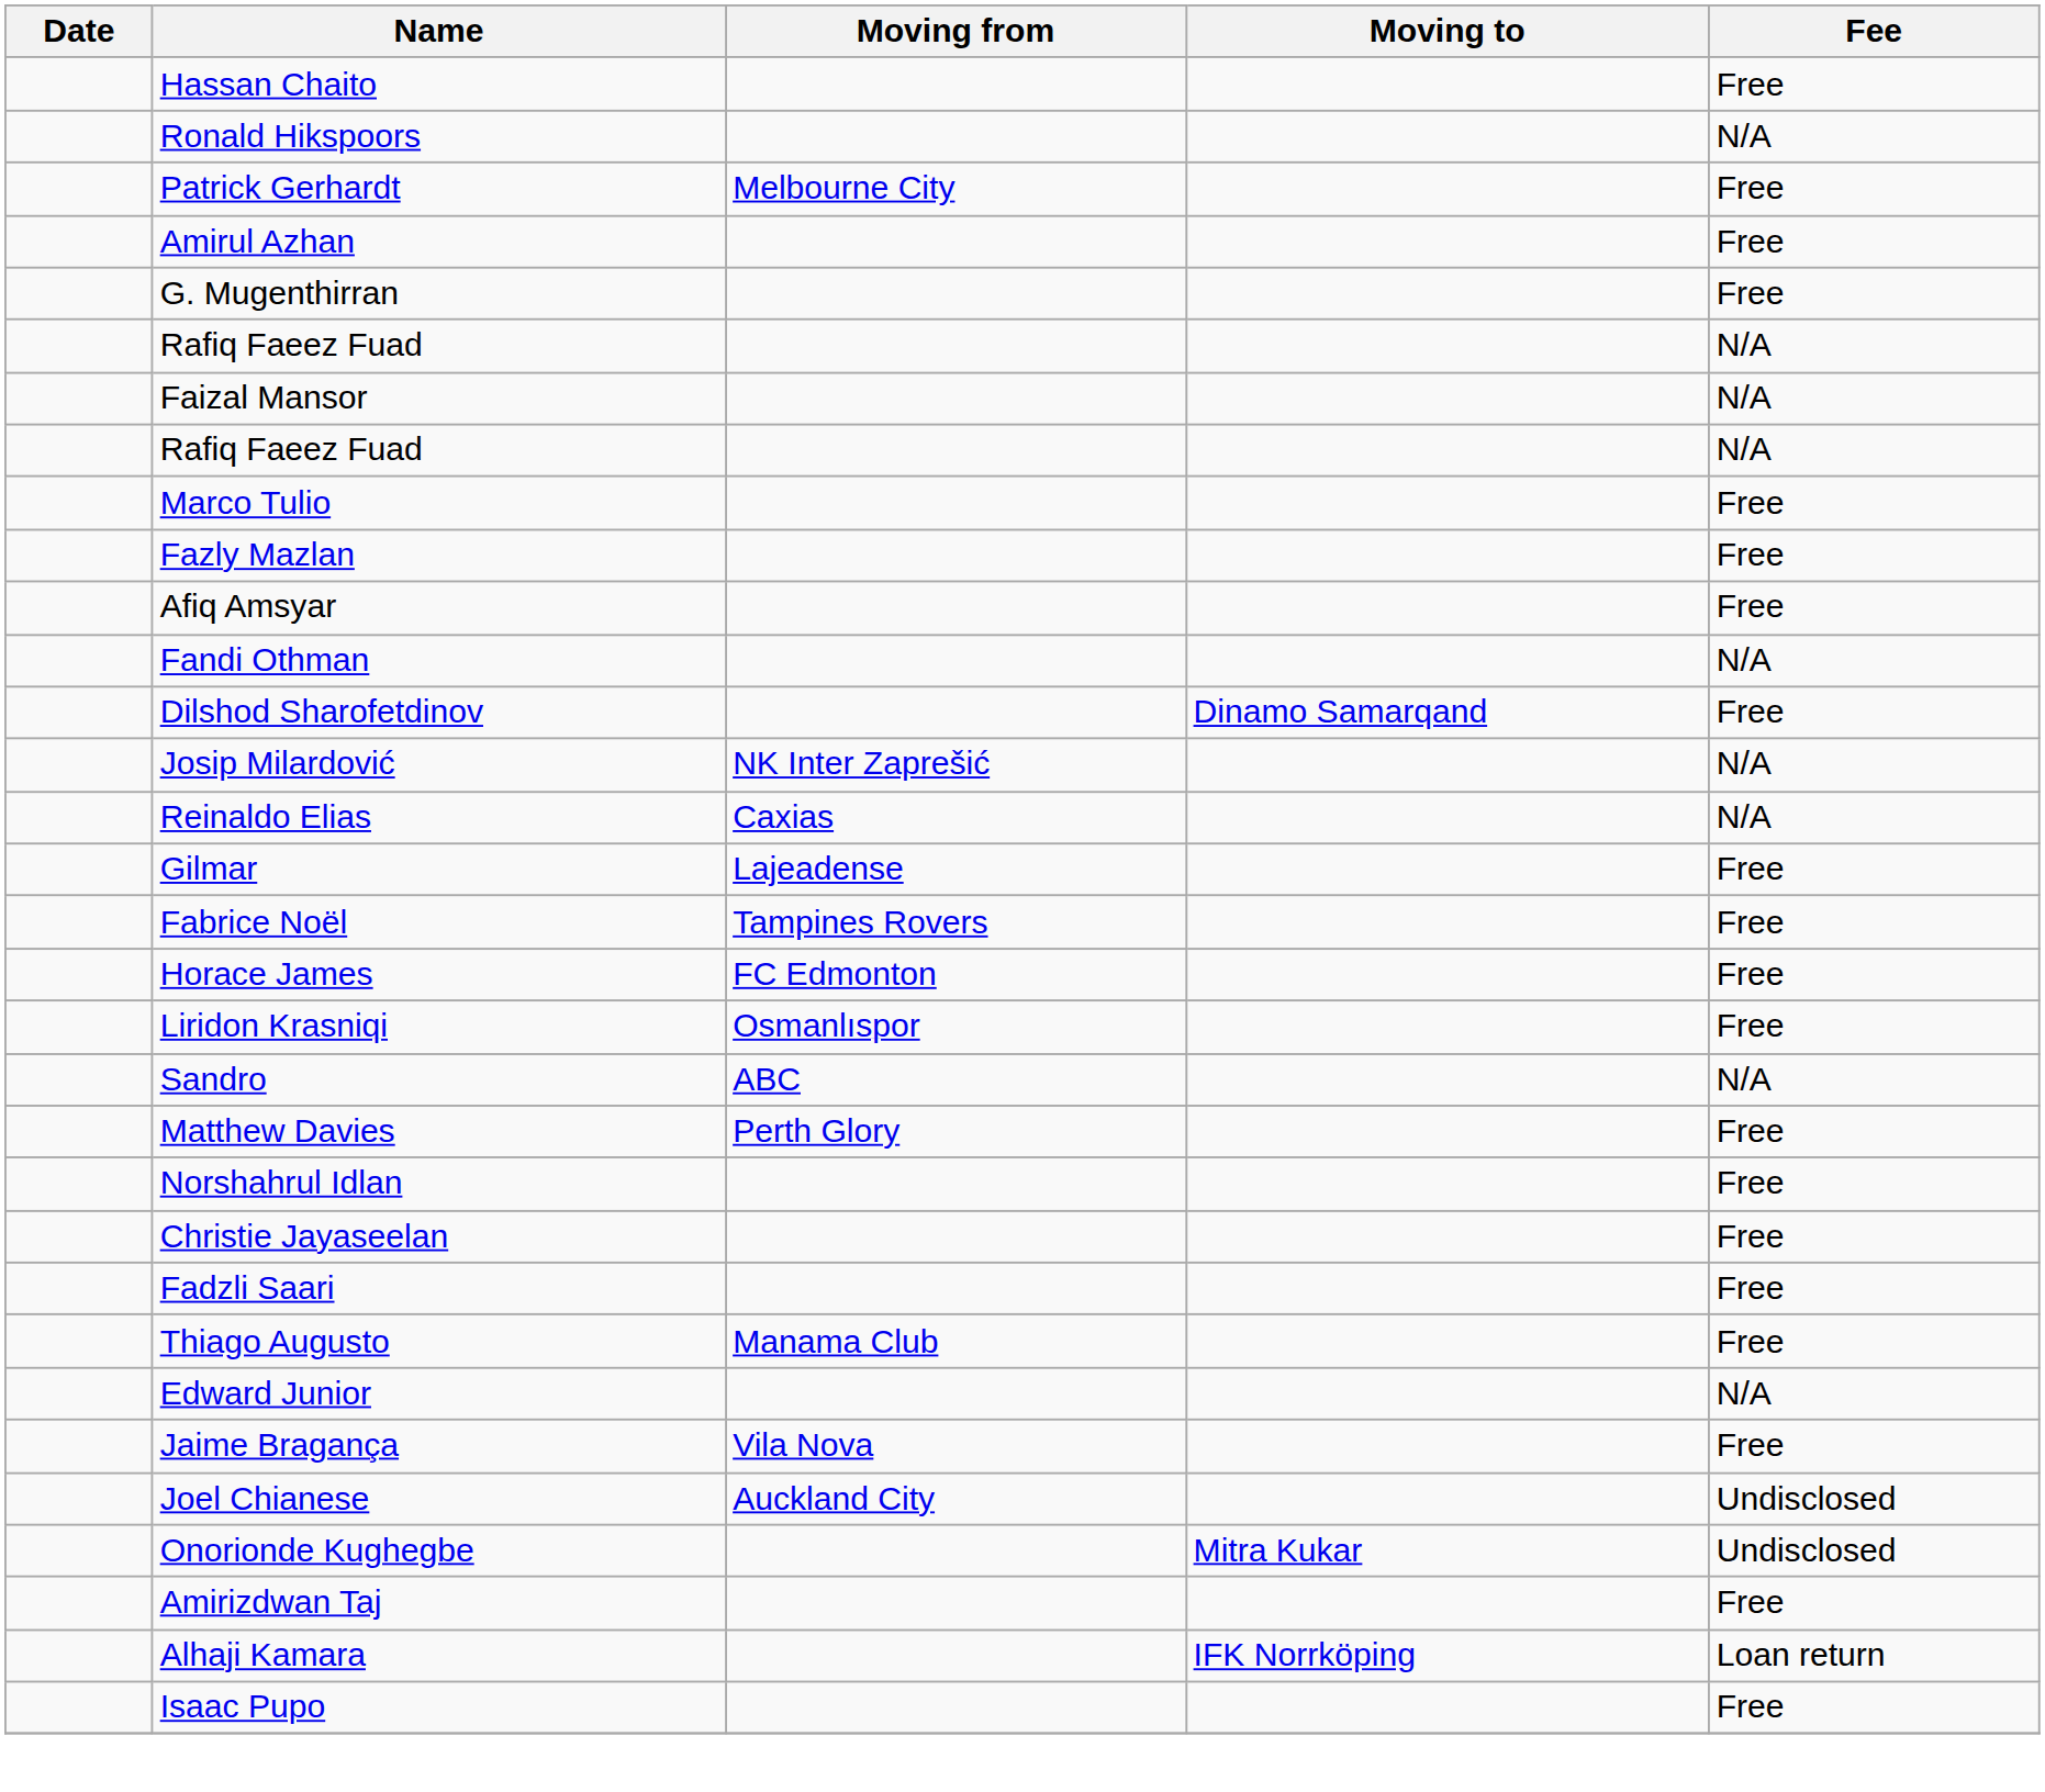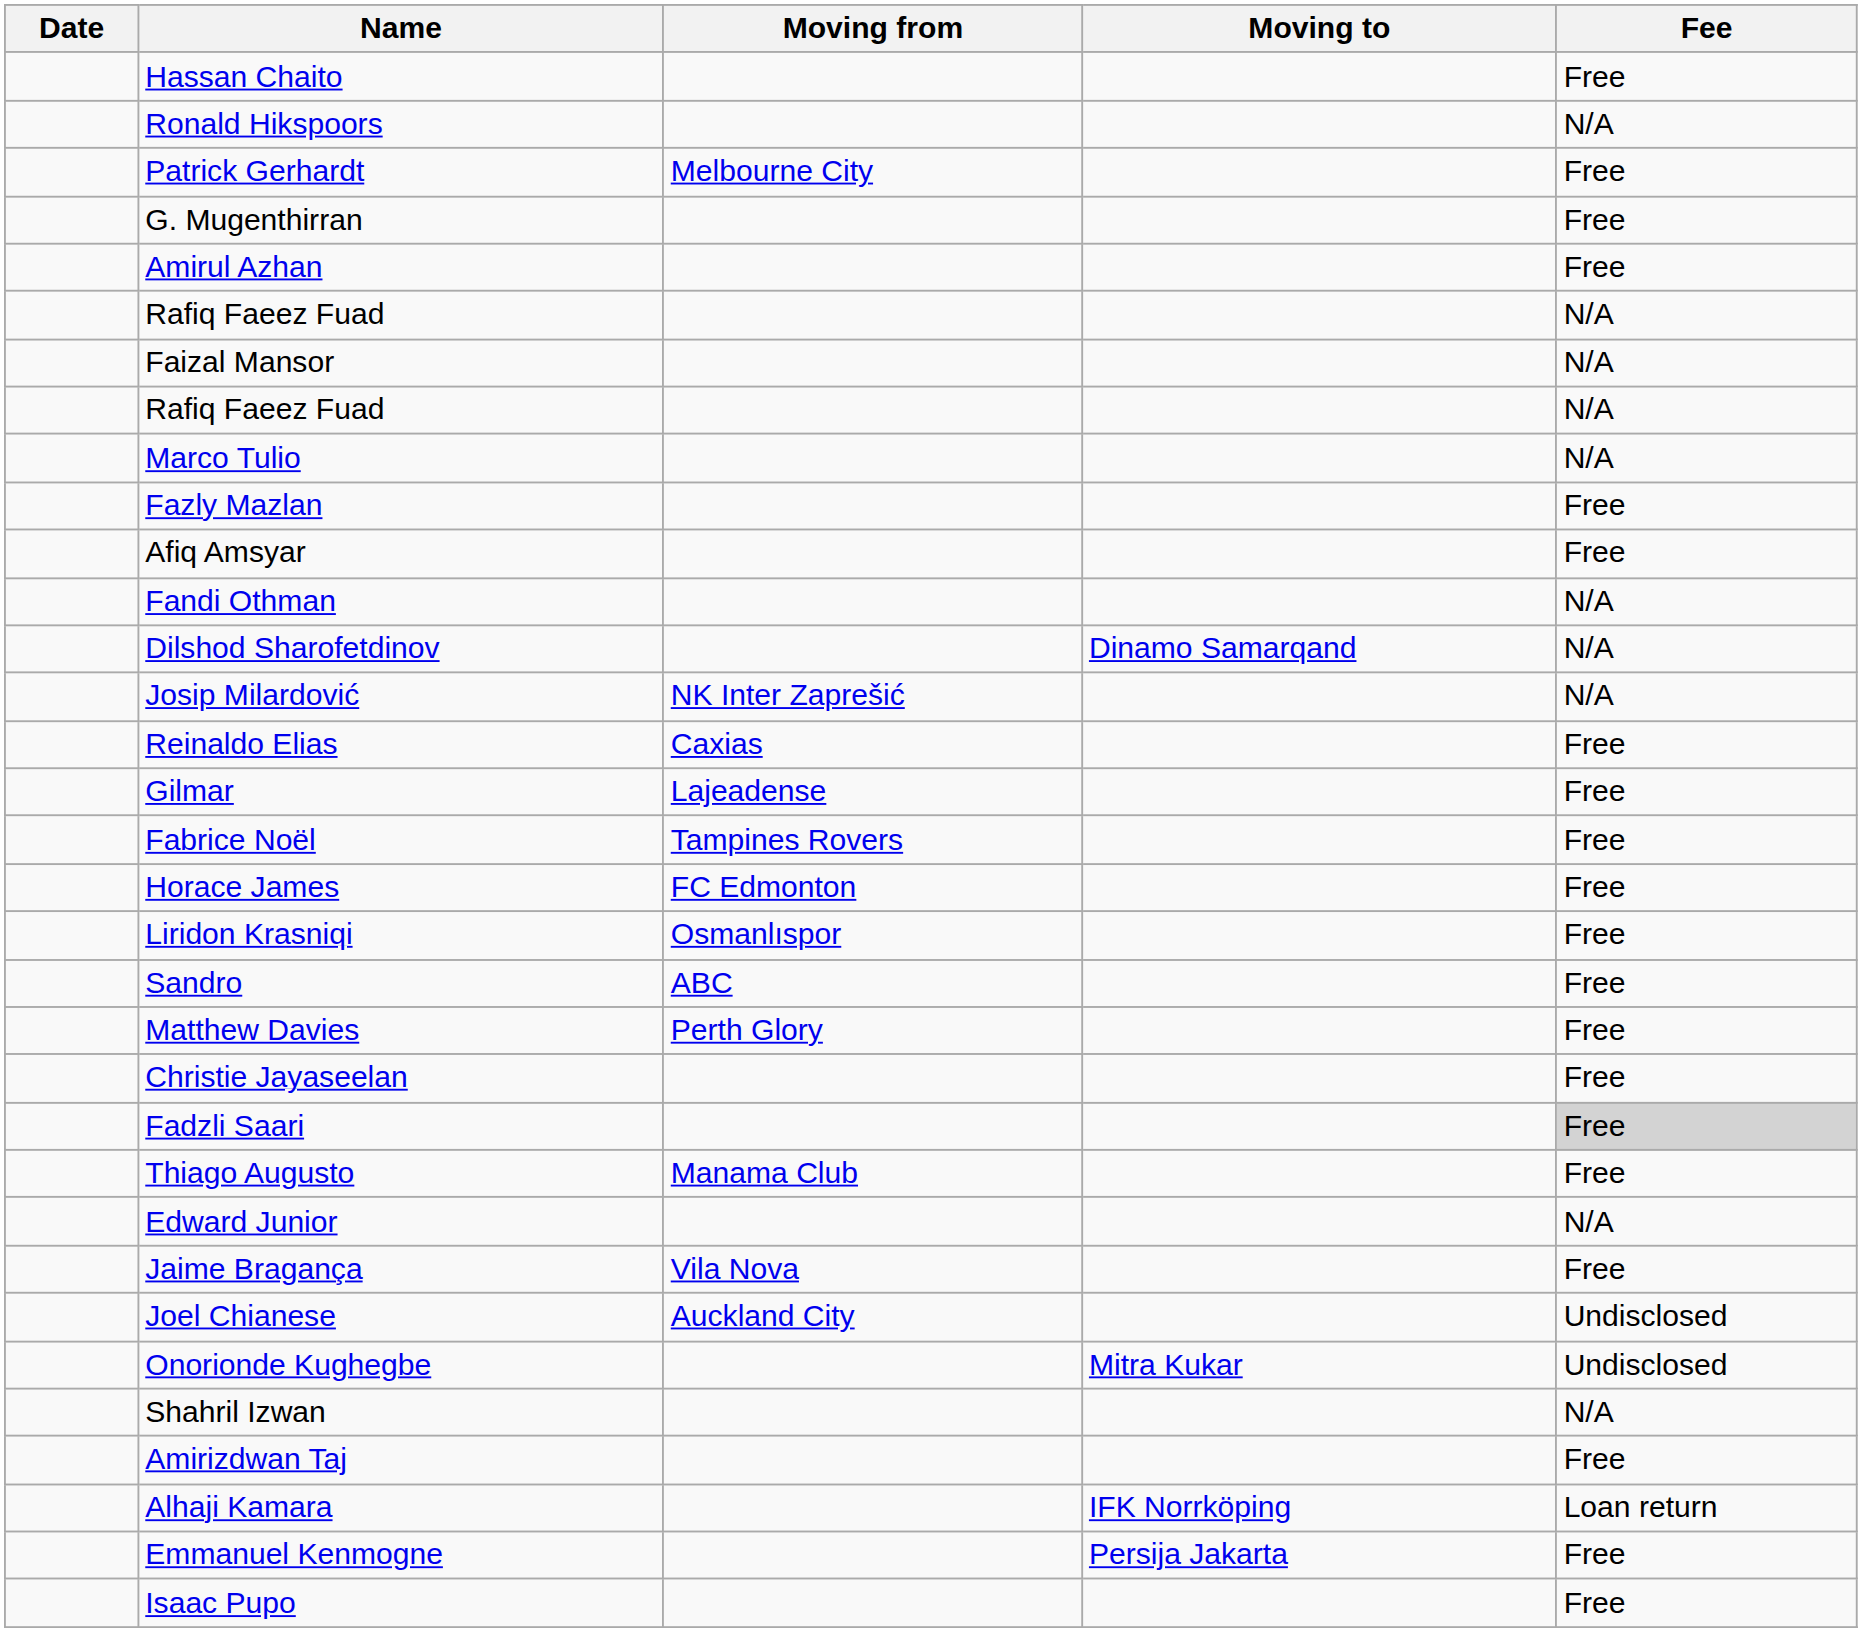rows swapped: Amirul Azhan <-> G. Mugenthirran
Marco Tulio | Fee: Free -> N/A
Dilshod Sharofetdinov | Fee: Free -> N/A
Reinaldo Elias | Fee: N/A -> Free
Sandro | Fee: N/A -> Free
- row: Norshahrul Idlan | Free
Fadzli Saari | Fee: no background -> lightgrey background
+ row: Shahril Izwan | N/A
+ row: Emmanuel Kenmogne | Persija Jakarta | Free
